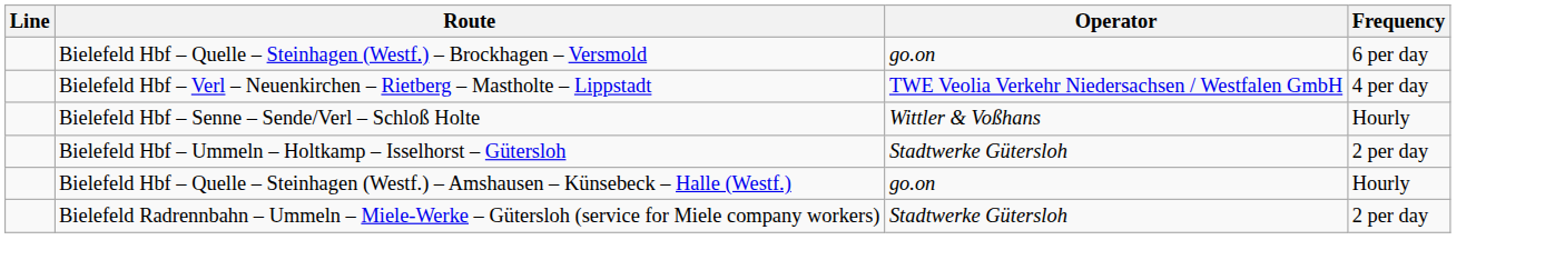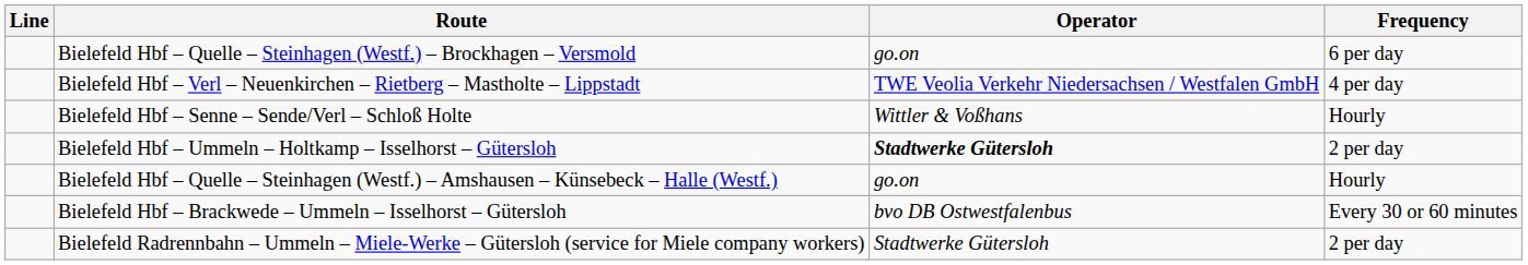Bielefeld Hbf – Ummeln – Holtkamp – Isselhorst – Gütersloh | Operator: normal -> bold
+ row: Bielefeld Hbf – Brackwede – Ummeln – Isselhorst – Gütersloh | bvo DB Ostwestfalenbus | Every 30 or 60 minutes
